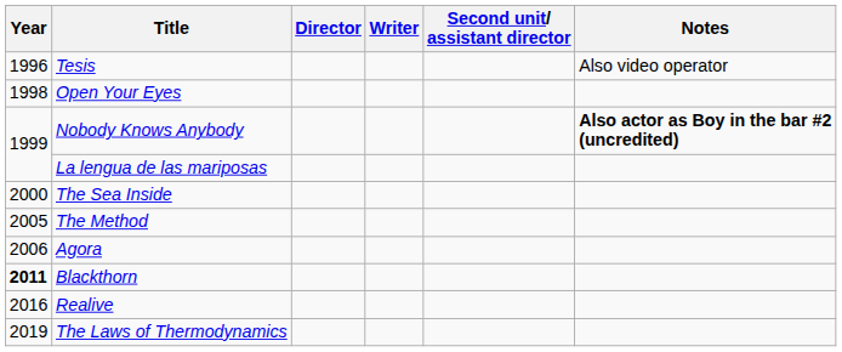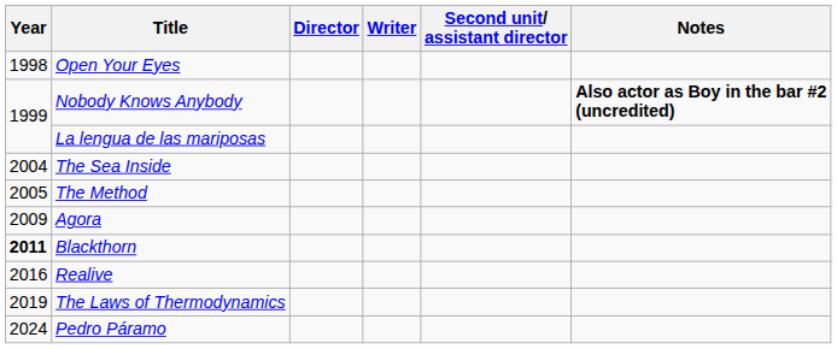- row: 1996 | Tesis | Also video operator
The Sea Inside | Year: 2000 -> 2004
Agora | Year: 2006 -> 2009
+ row: 2024 | Pedro Páramo
